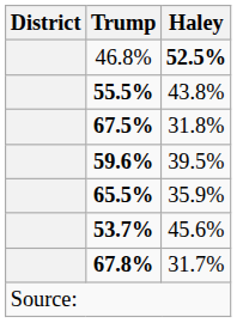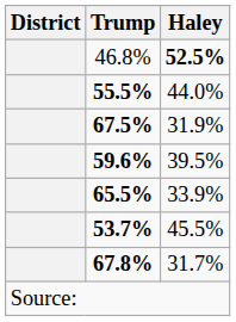55.5% | Haley: 43.8% -> 44.0%
67.5% | Haley: 31.8% -> 31.9%
65.5% | Haley: 35.9% -> 33.9%
53.7% | Haley: 45.6% -> 45.5%
